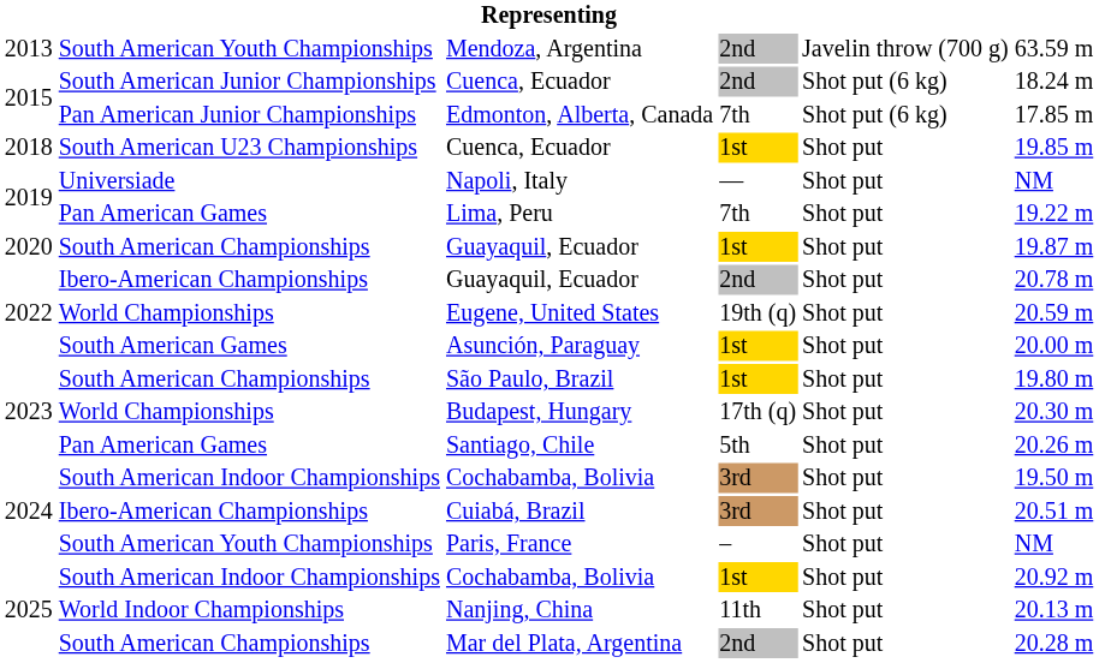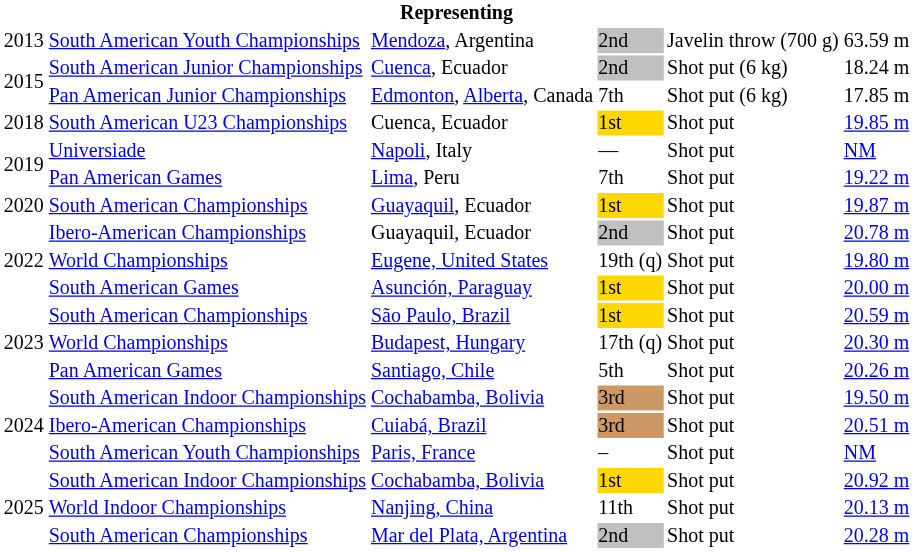Eugene, United States | column 6: 20.59 m -> 19.80 m
São Paulo, Brazil | column 6: 19.80 m -> 20.59 m
